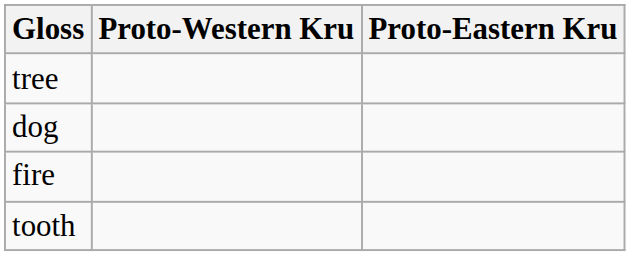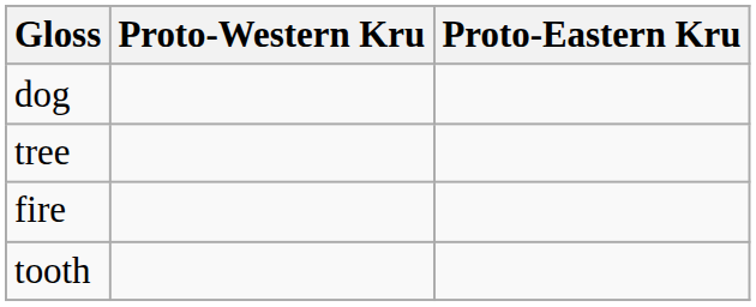rows swapped: tree <-> dog
